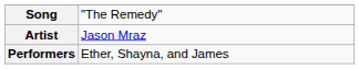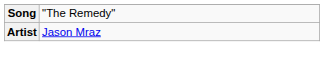- row: Performers | Ether, Shayna, and James
